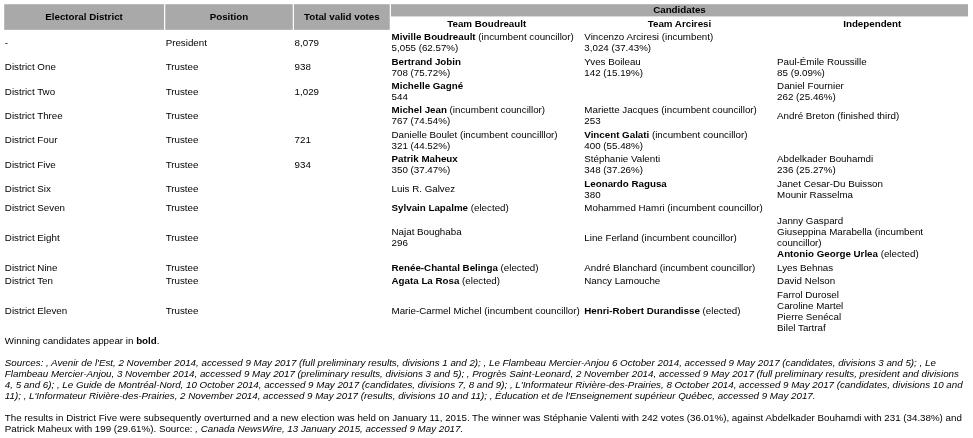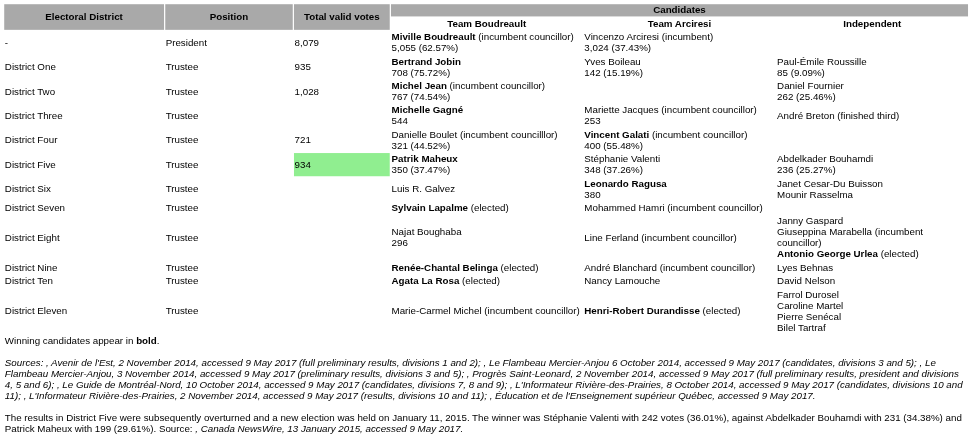District One | Total valid votes: 938 -> 935
District Two | Total valid votes: 1,029 -> 1,028
District Two | Candidates / Team Boudreault: Michelle Gagné 544 -> Michel Jean (incumbent councillor) 767 (74.54%)
District Three | Candidates / Team Boudreault: Michel Jean (incumbent councillor) 767 (74.54%) -> Michelle Gagné 544
District Five | Total valid votes: no background -> lightgreen background
